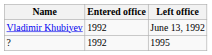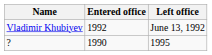? | Entered office: 1992 -> 1990
